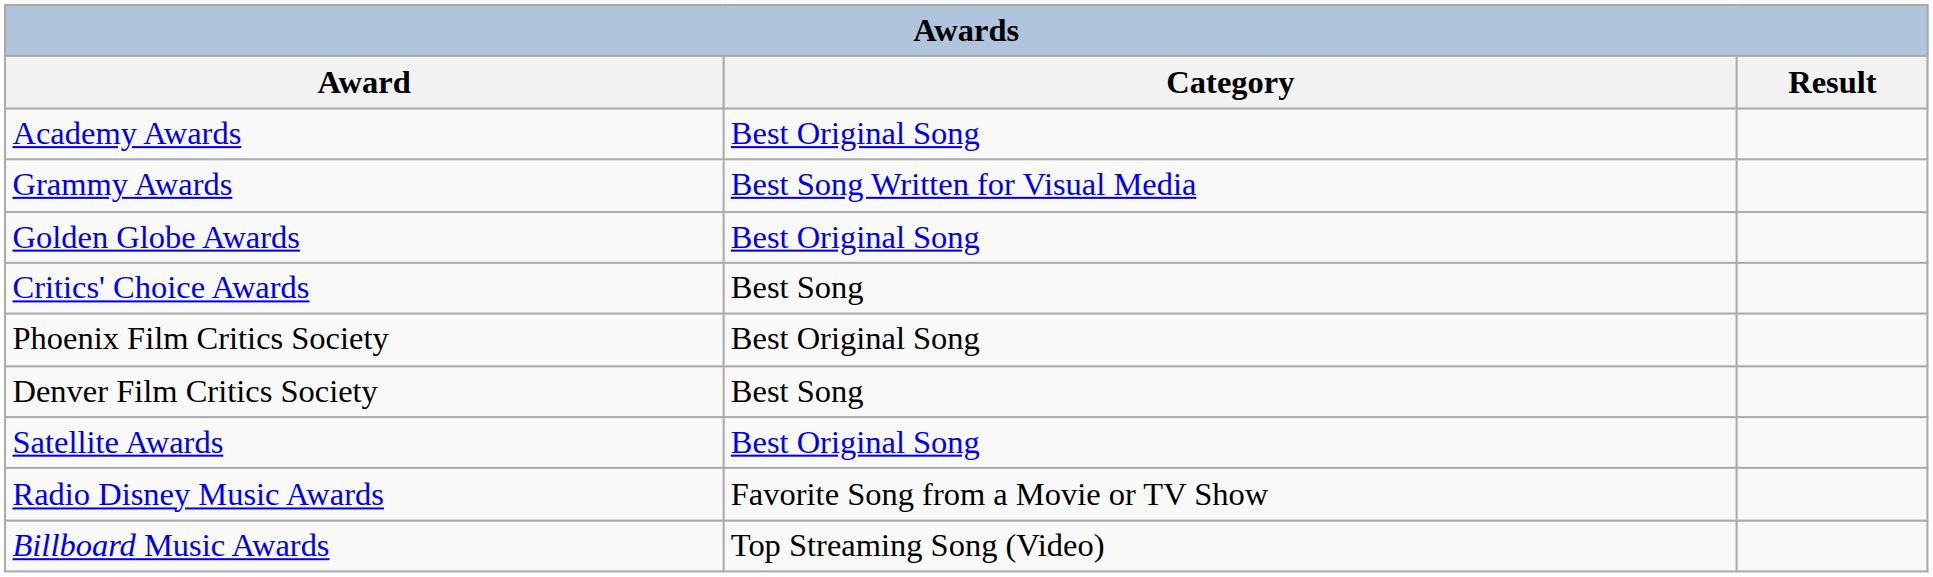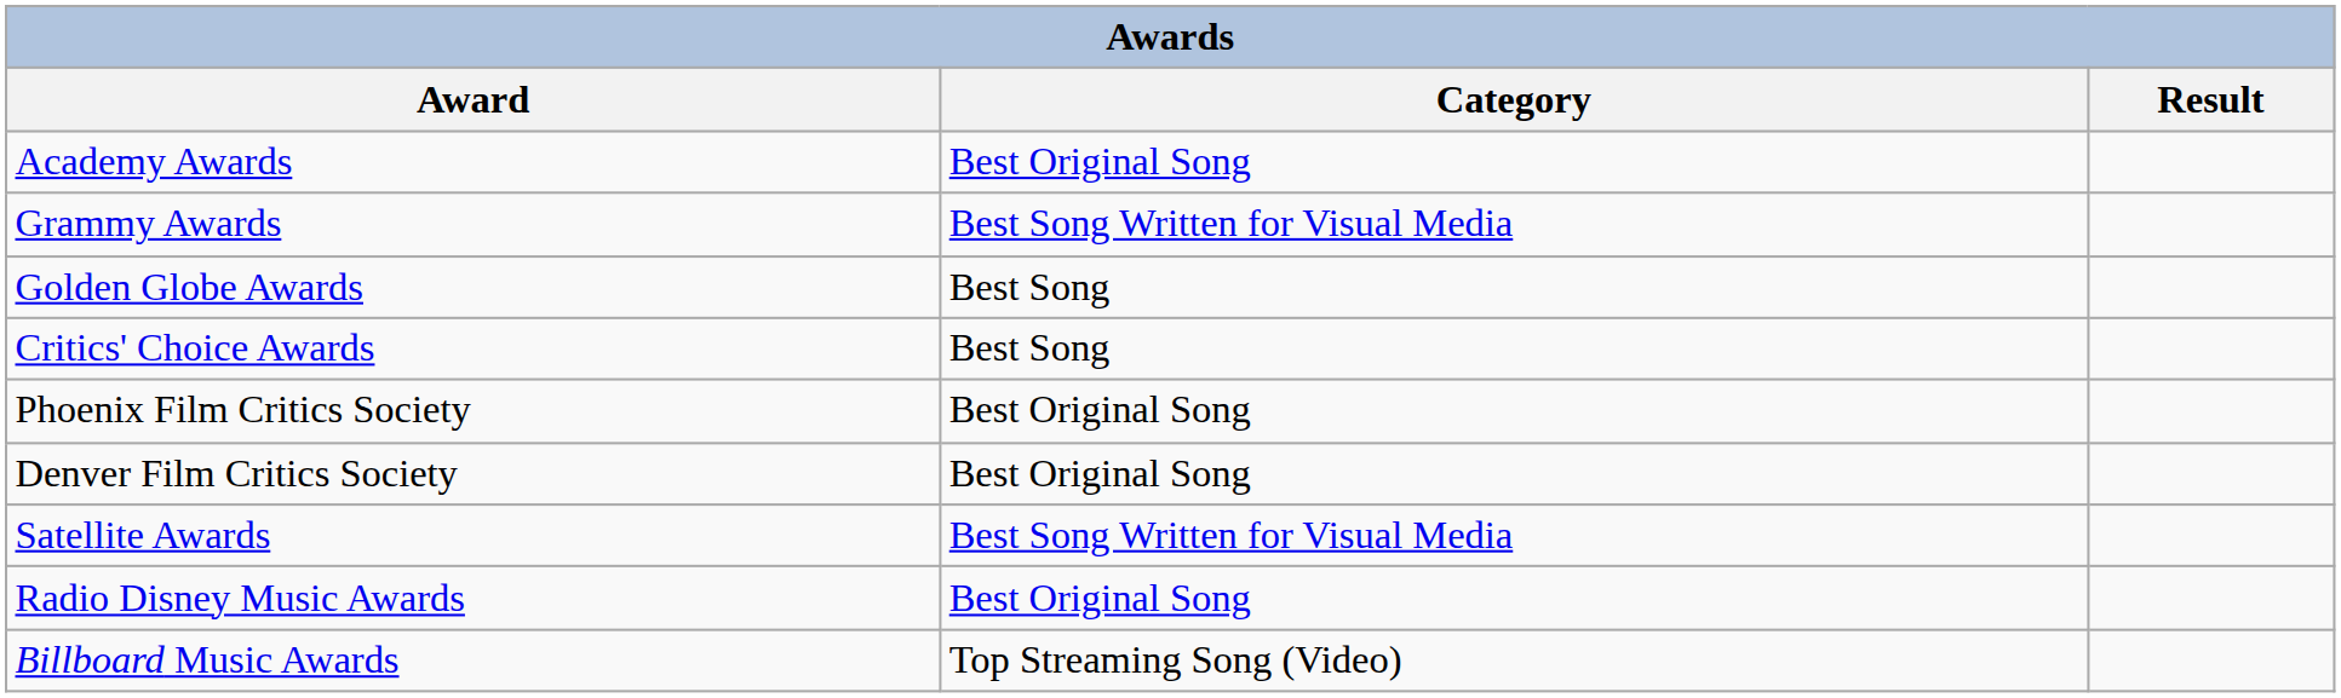Golden Globe Awards | Category: Best Original Song -> Best Song
Denver Film Critics Society | Category: Best Song -> Best Original Song
Satellite Awards | Category: Best Original Song -> Best Song Written for Visual Media
Radio Disney Music Awards | Category: Favorite Song from a Movie or TV Show -> Best Original Song
